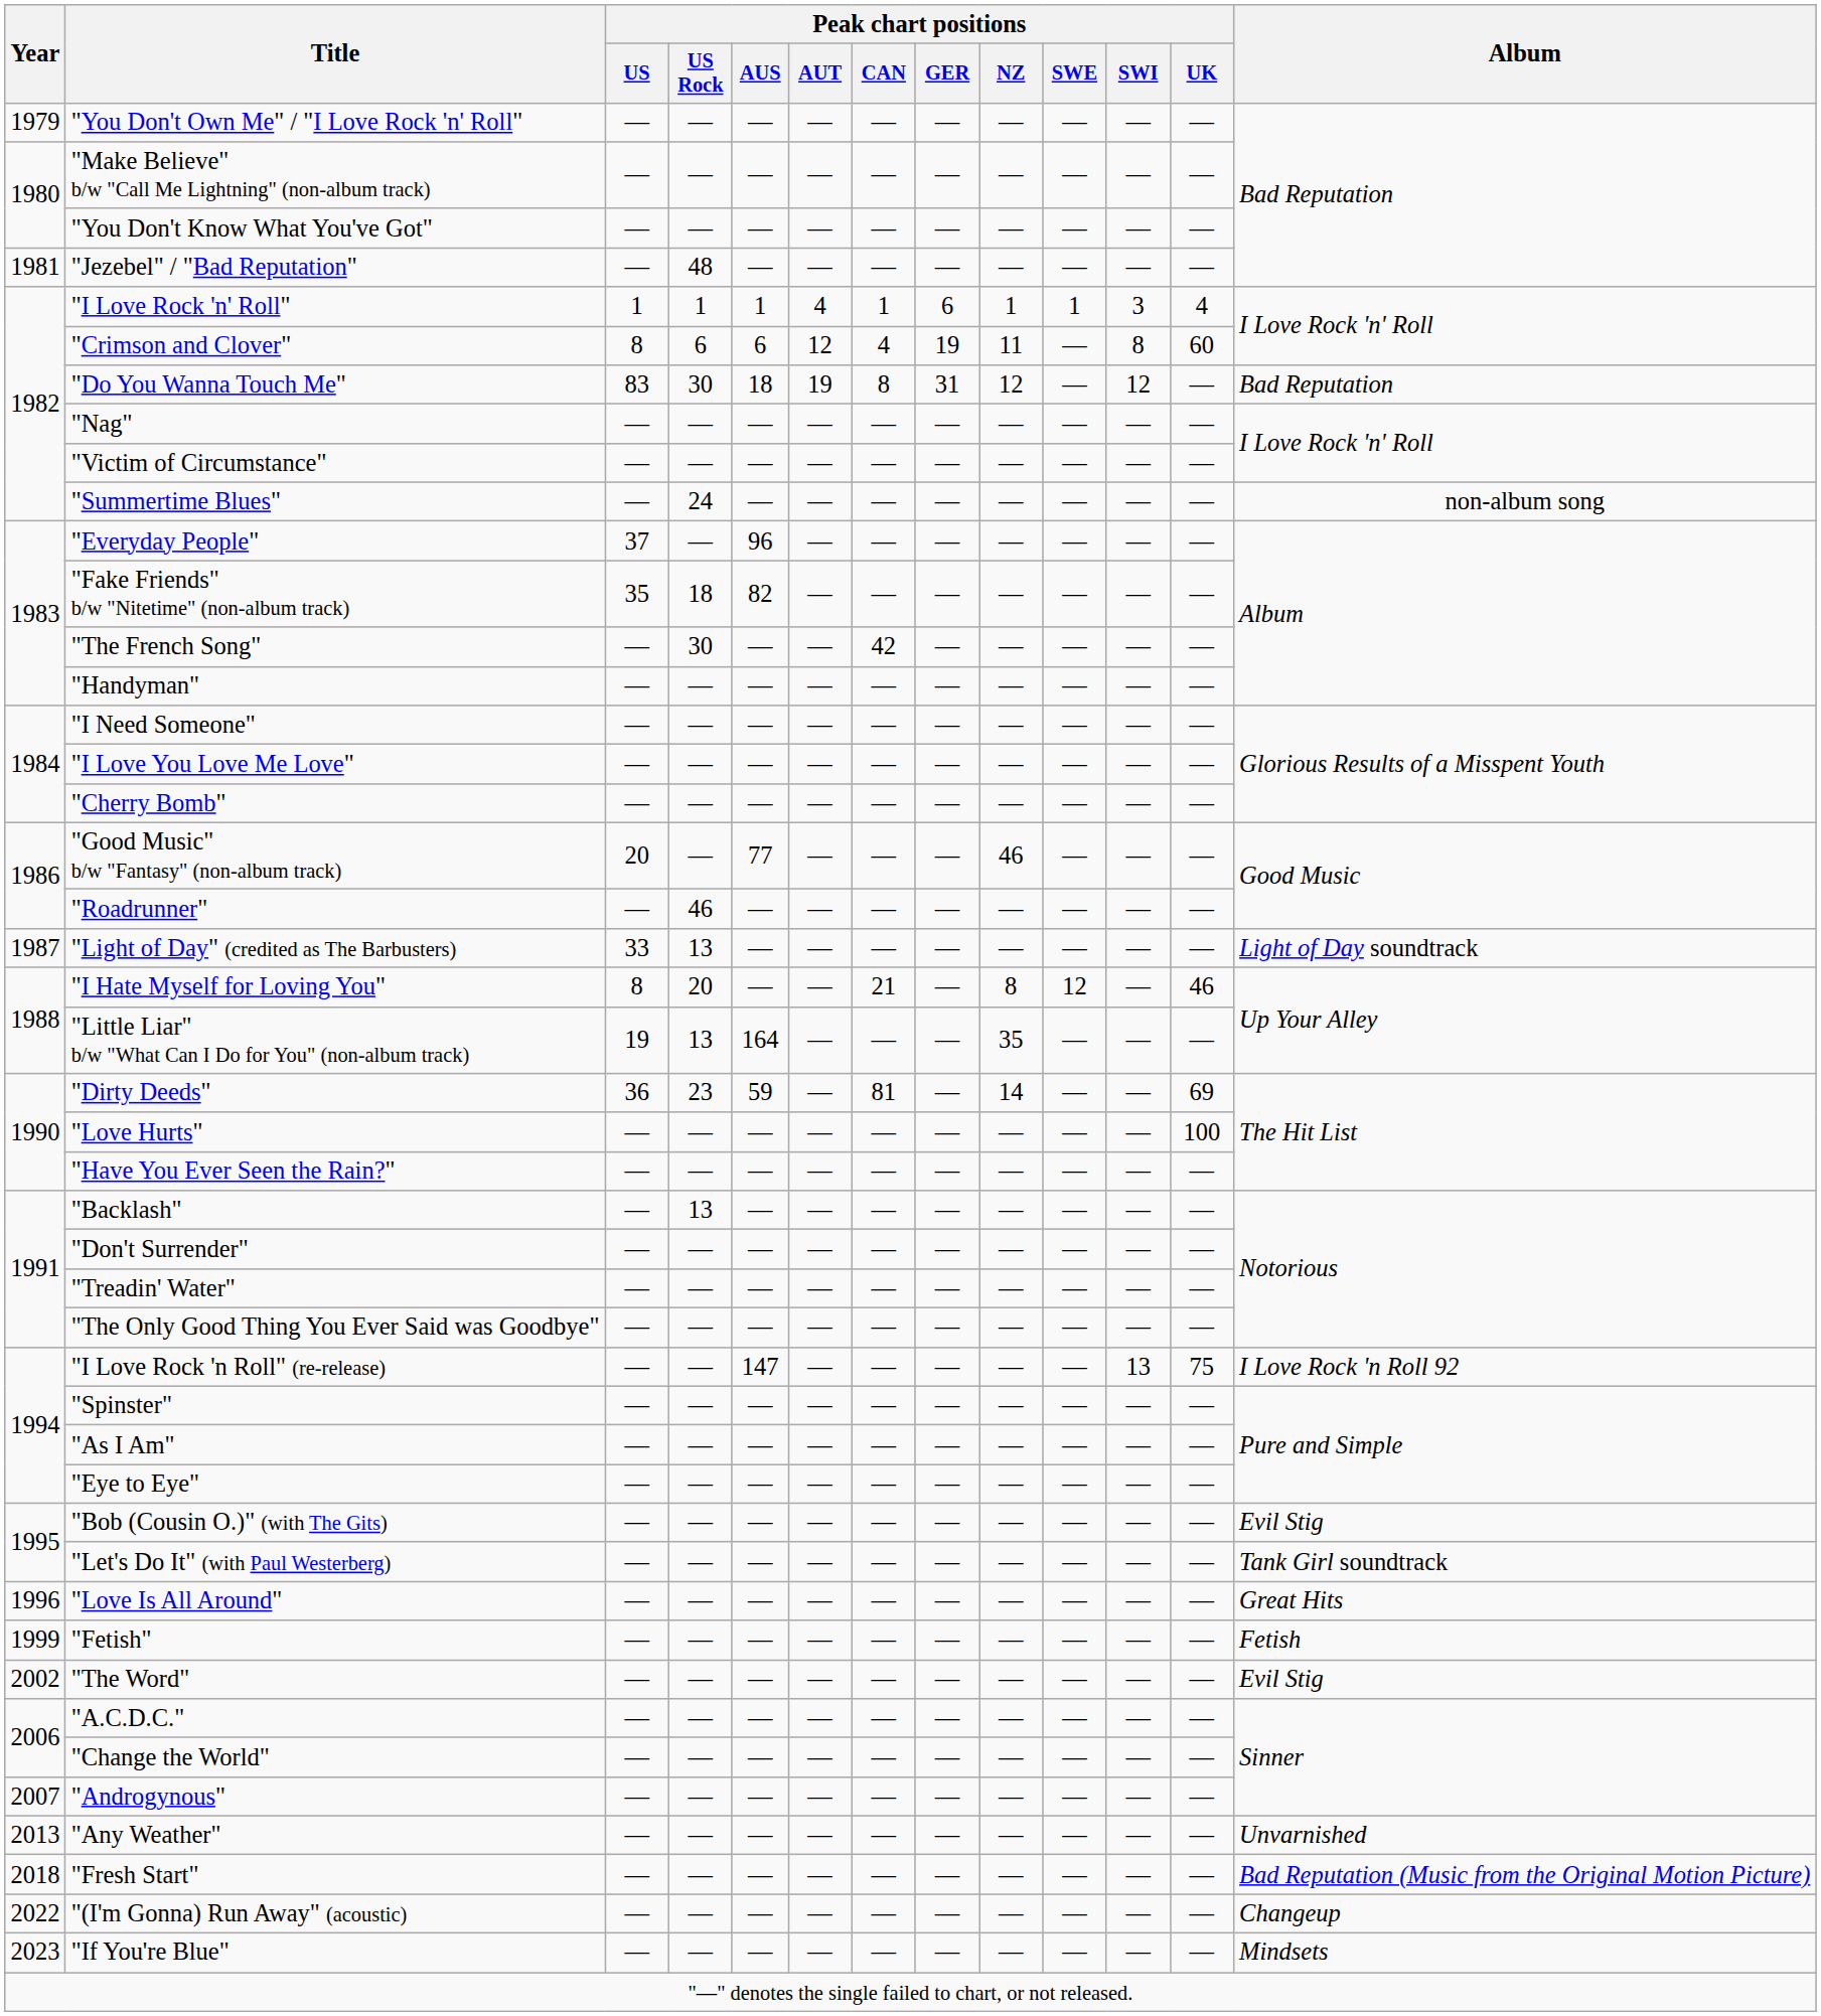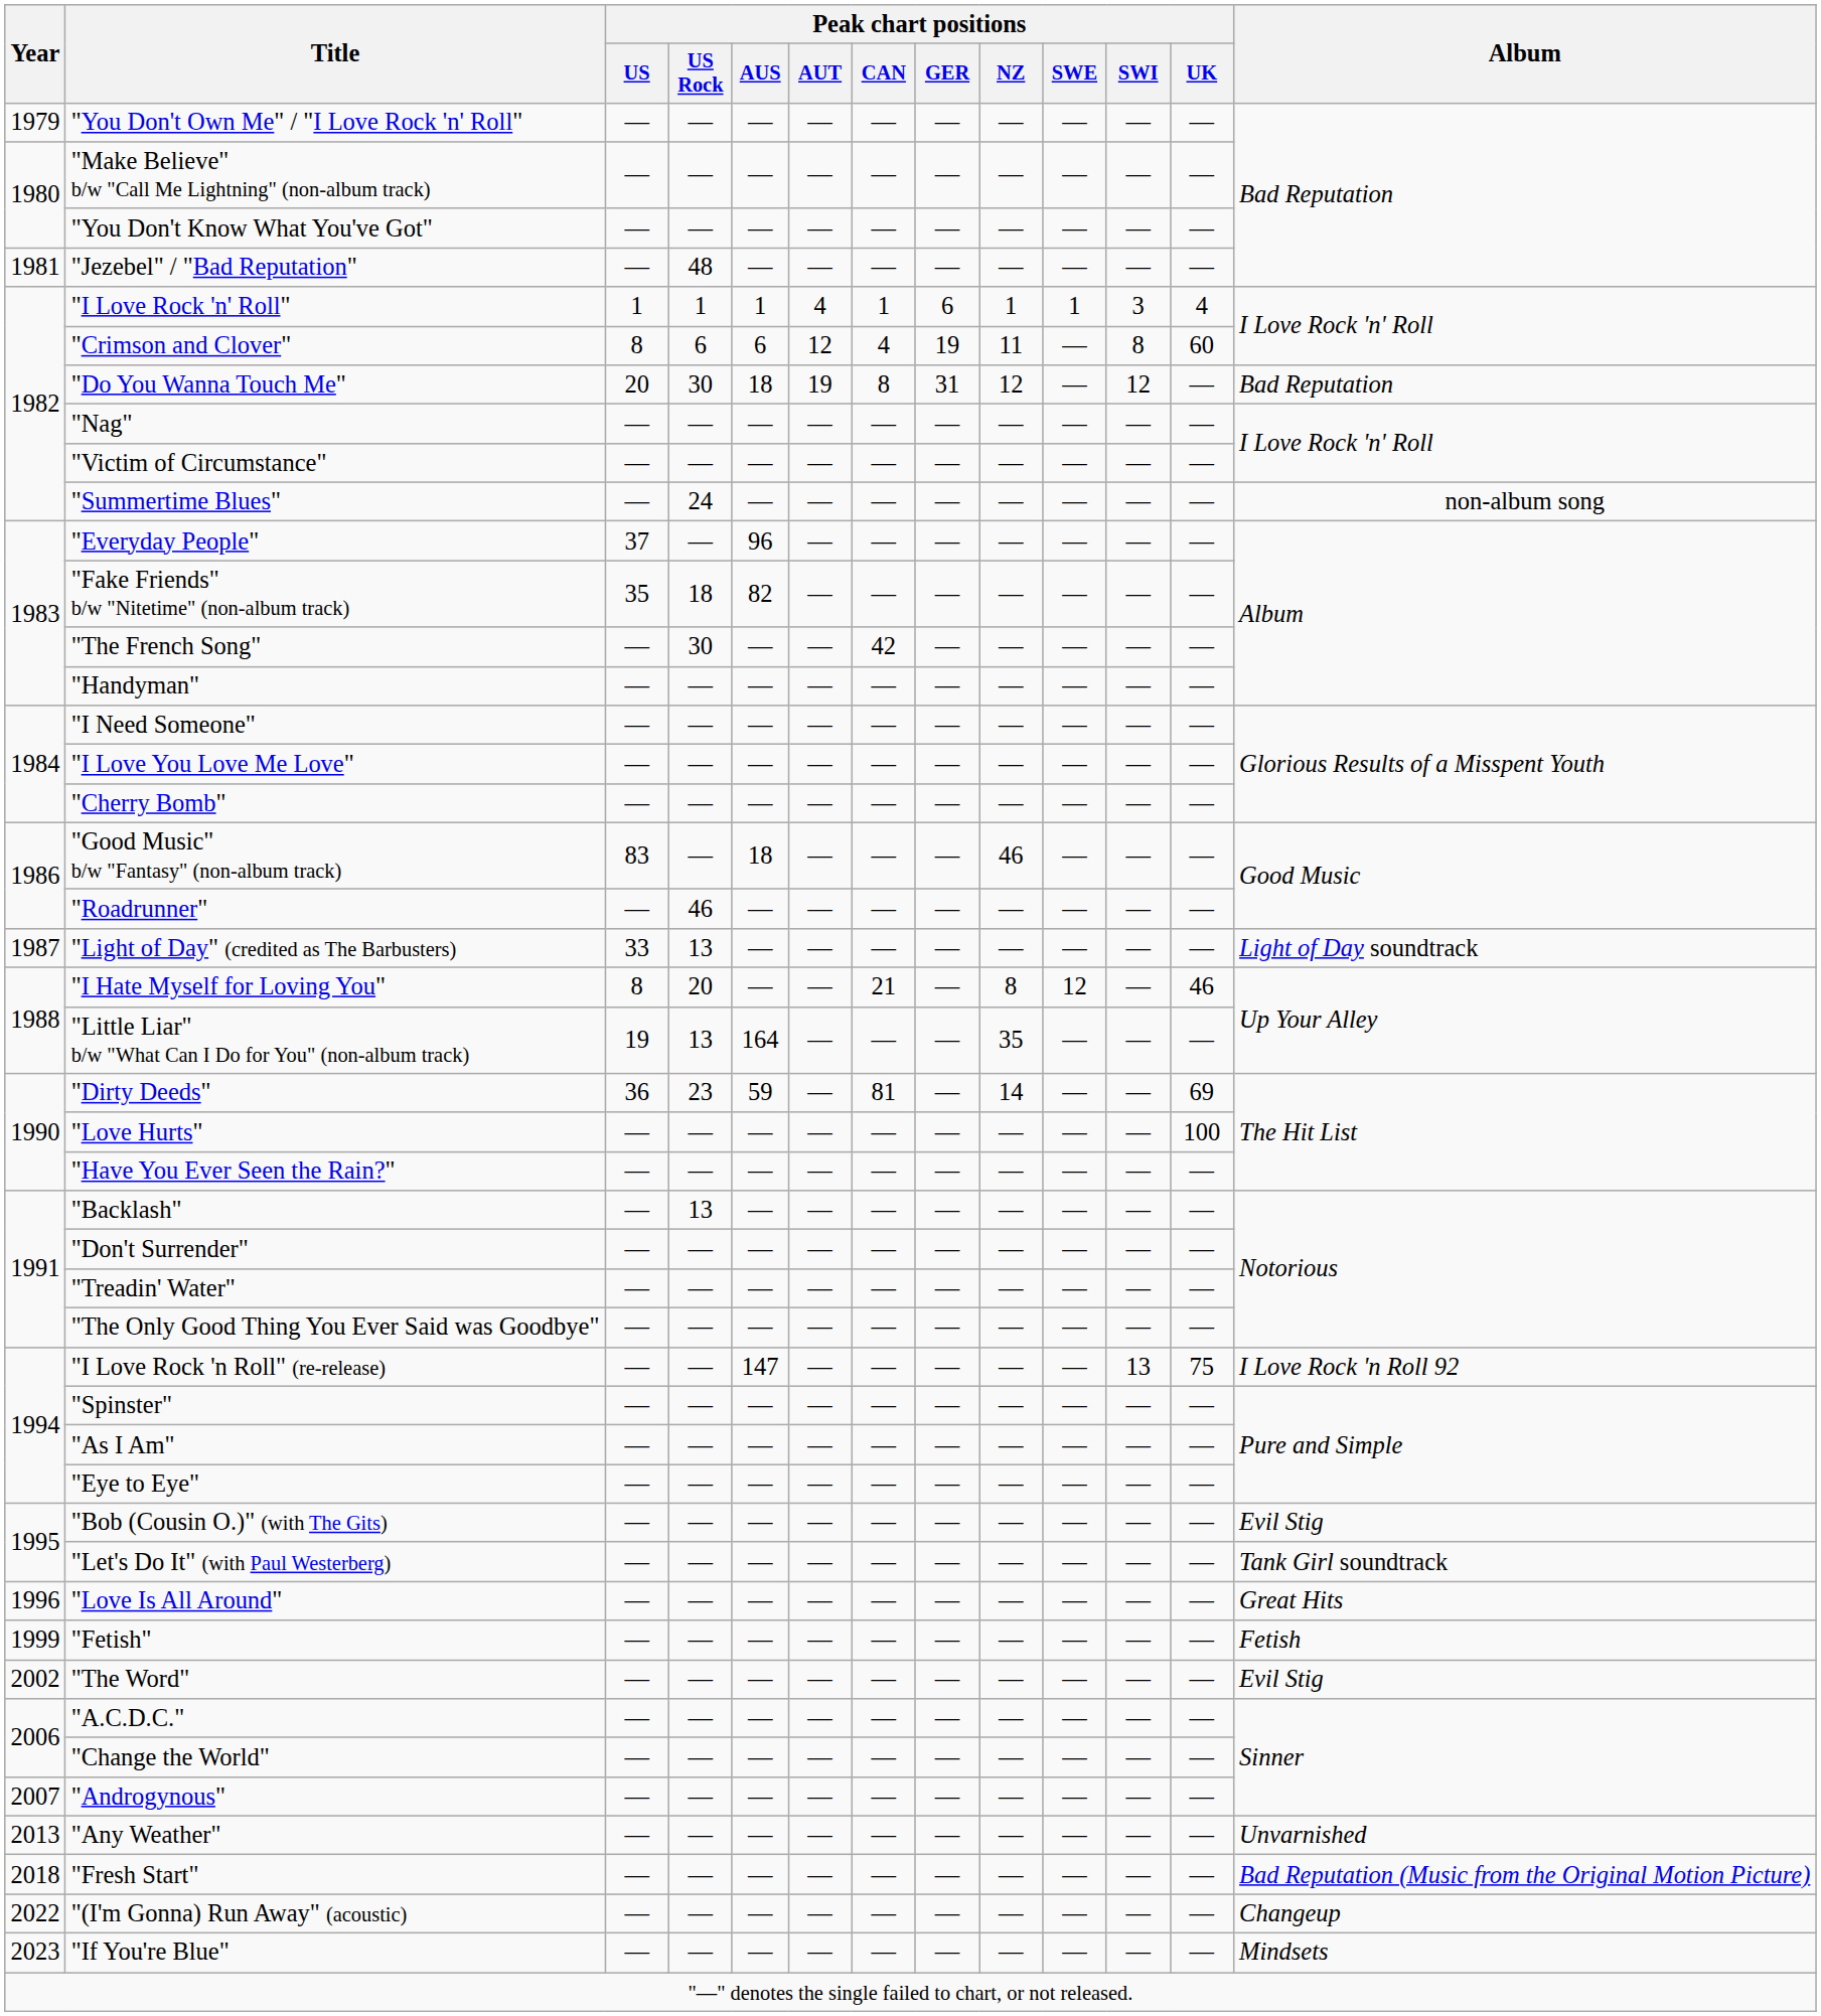"Do You Wanna Touch Me" | Peak chart positions / US: 83 -> 20
"Good Music" b/w "Fantasy" (non-album track) | Peak chart positions / US: 20 -> 83
"Good Music" b/w "Fantasy" (non-album track) | Peak chart positions / AUS: 77 -> 18
